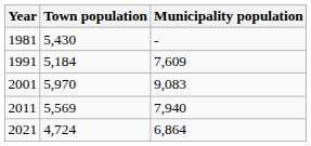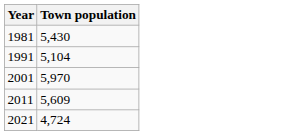- column: Municipality population | - | 7,609 | 9,083 | 7,940 | 6,864
1991 | Town population: 5,184 -> 5,104
2011 | Town population: 5,569 -> 5,609
